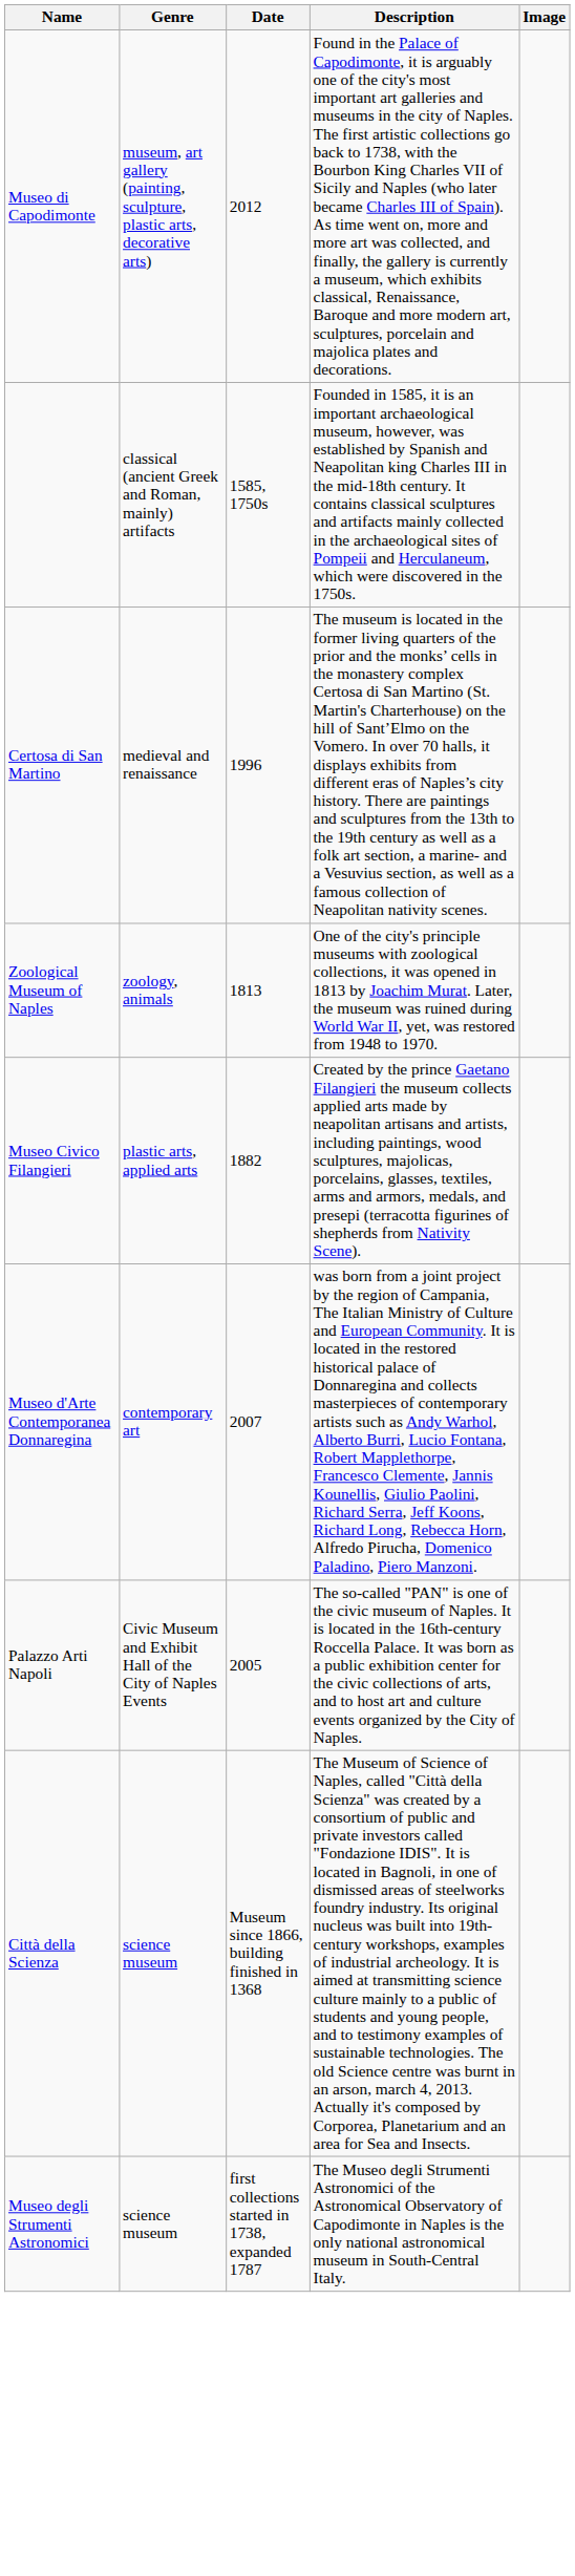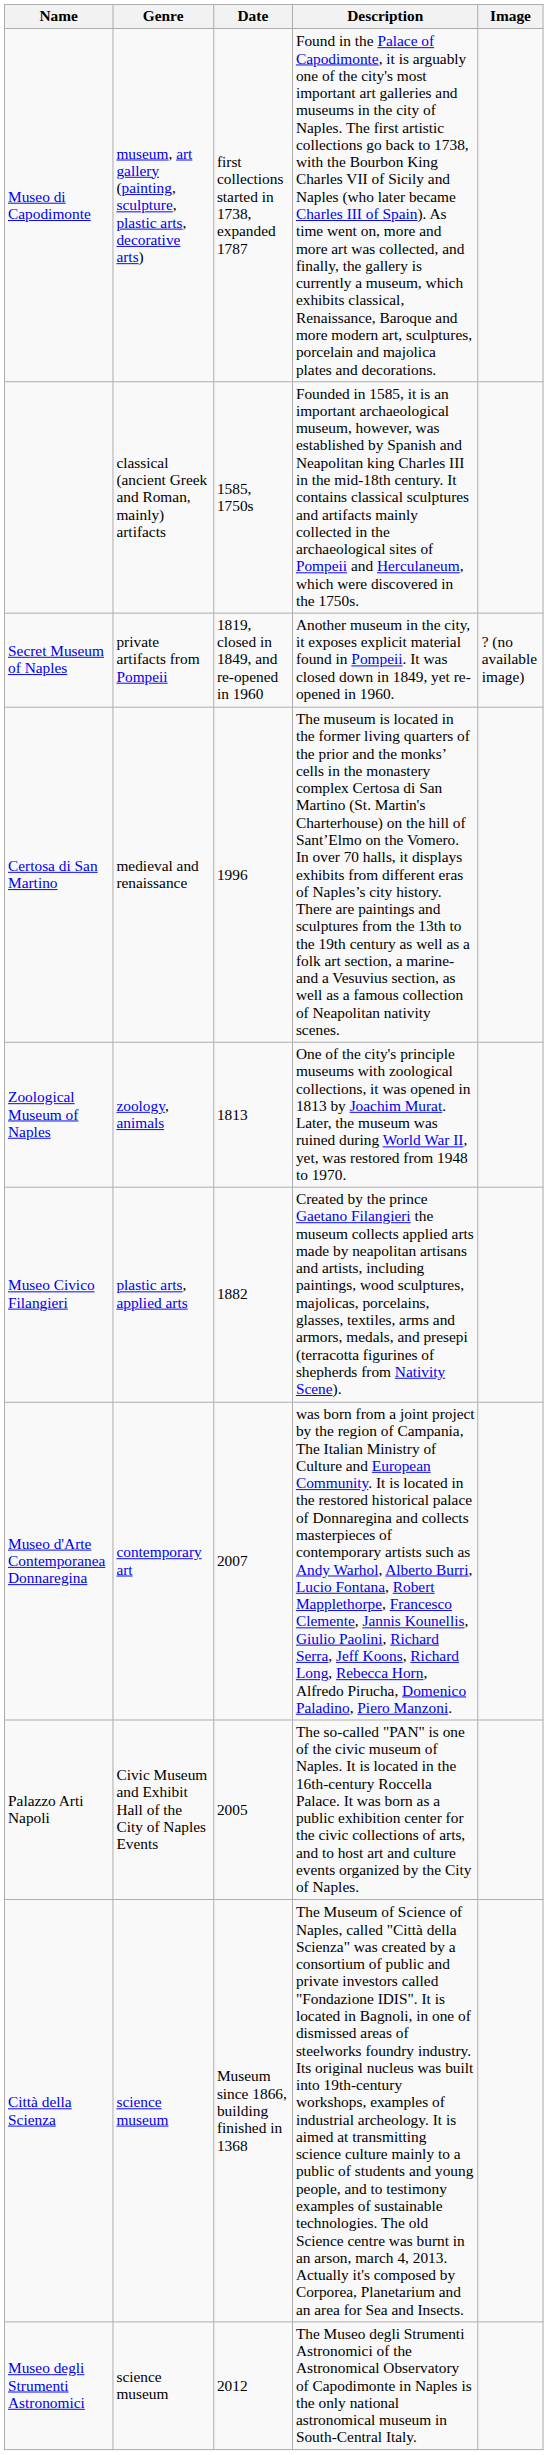Museo di Capodimonte | Date: 2012 -> first collections started in 1738, expanded 1787
+ row: Secret Museum of Naples | private artifacts from Pompeii | 1819, closed in 1849, and re-opened in 1960 | Another museum in the city, it exposes explicit material found in Pompeii. It was closed down in 1849, yet re-opened in 1960. | ? (no available image)
Museo degli Strumenti Astronomici | Date: first collections started in 1738, expanded 1787 -> 2012
